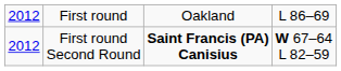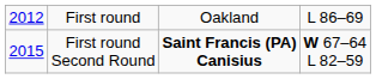First round Second Round | column 1: 2012 -> 2015
